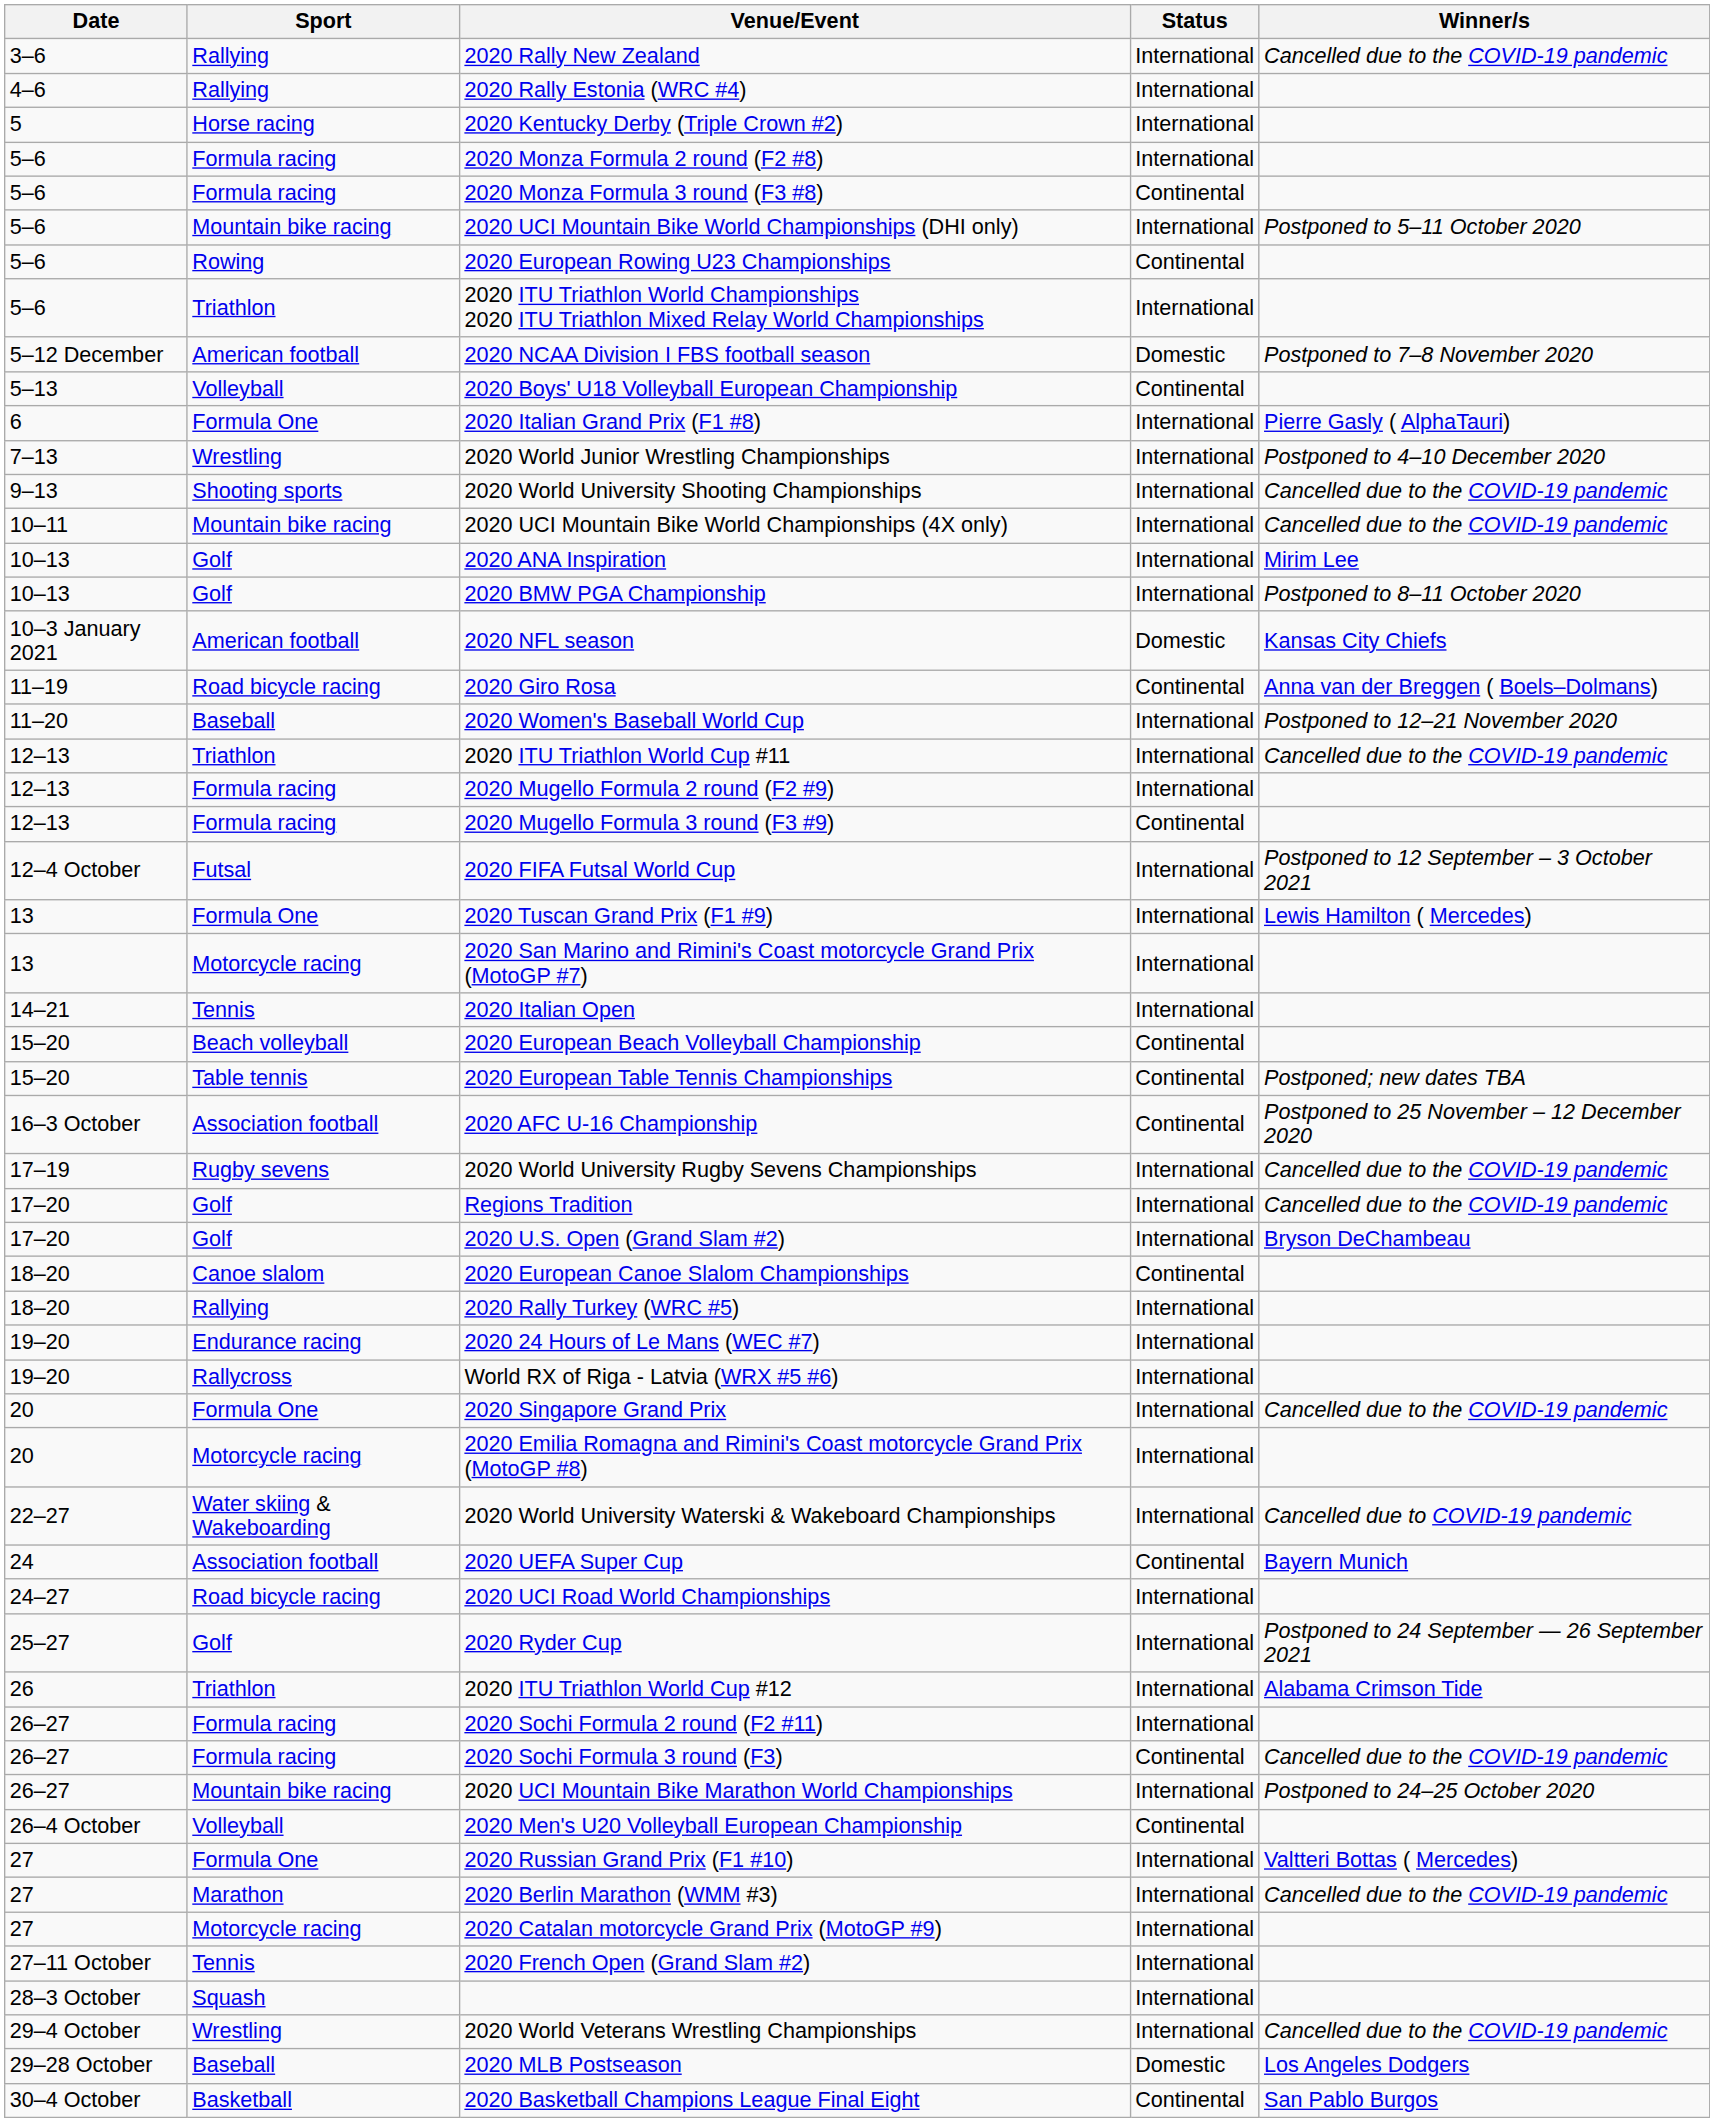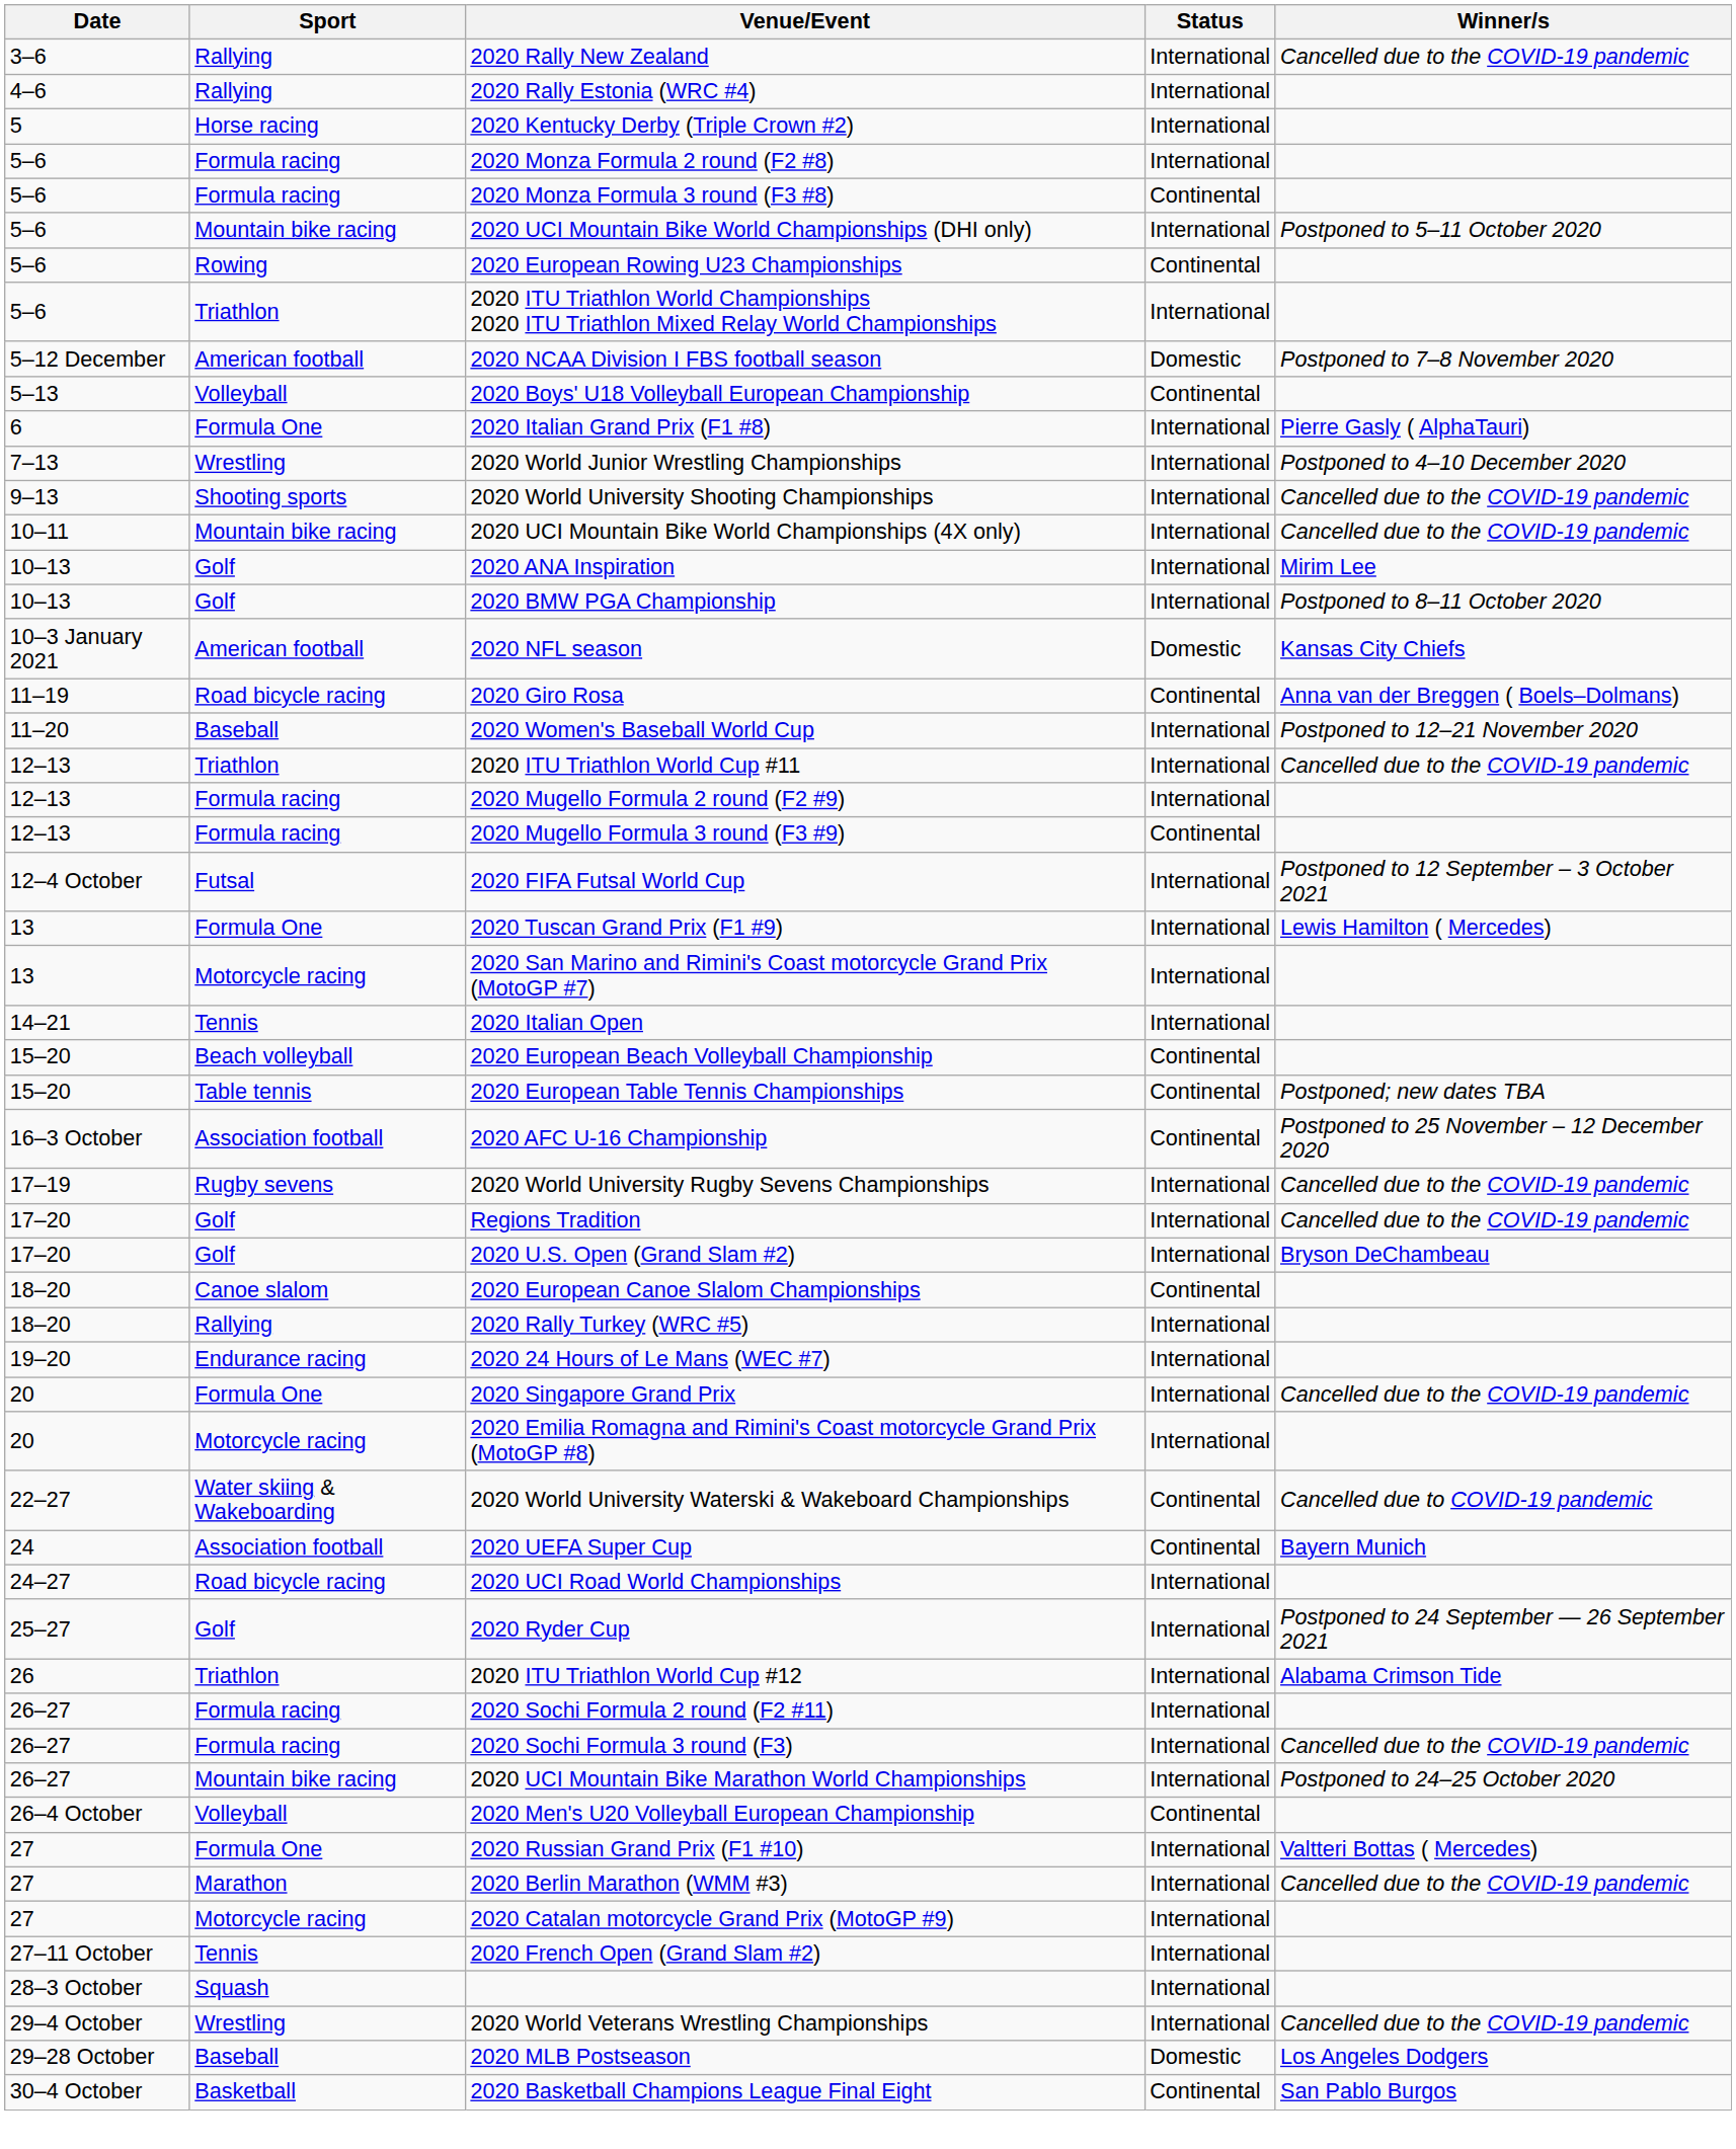- row: 19–20 | Rallycross | World RX of Riga - Latvia (WRX #5 #6) | International
2020 World University Waterski & Wakeboard Championships | Status: International -> Continental
2020 Sochi Formula 3 round (F3) | Status: Continental -> International
